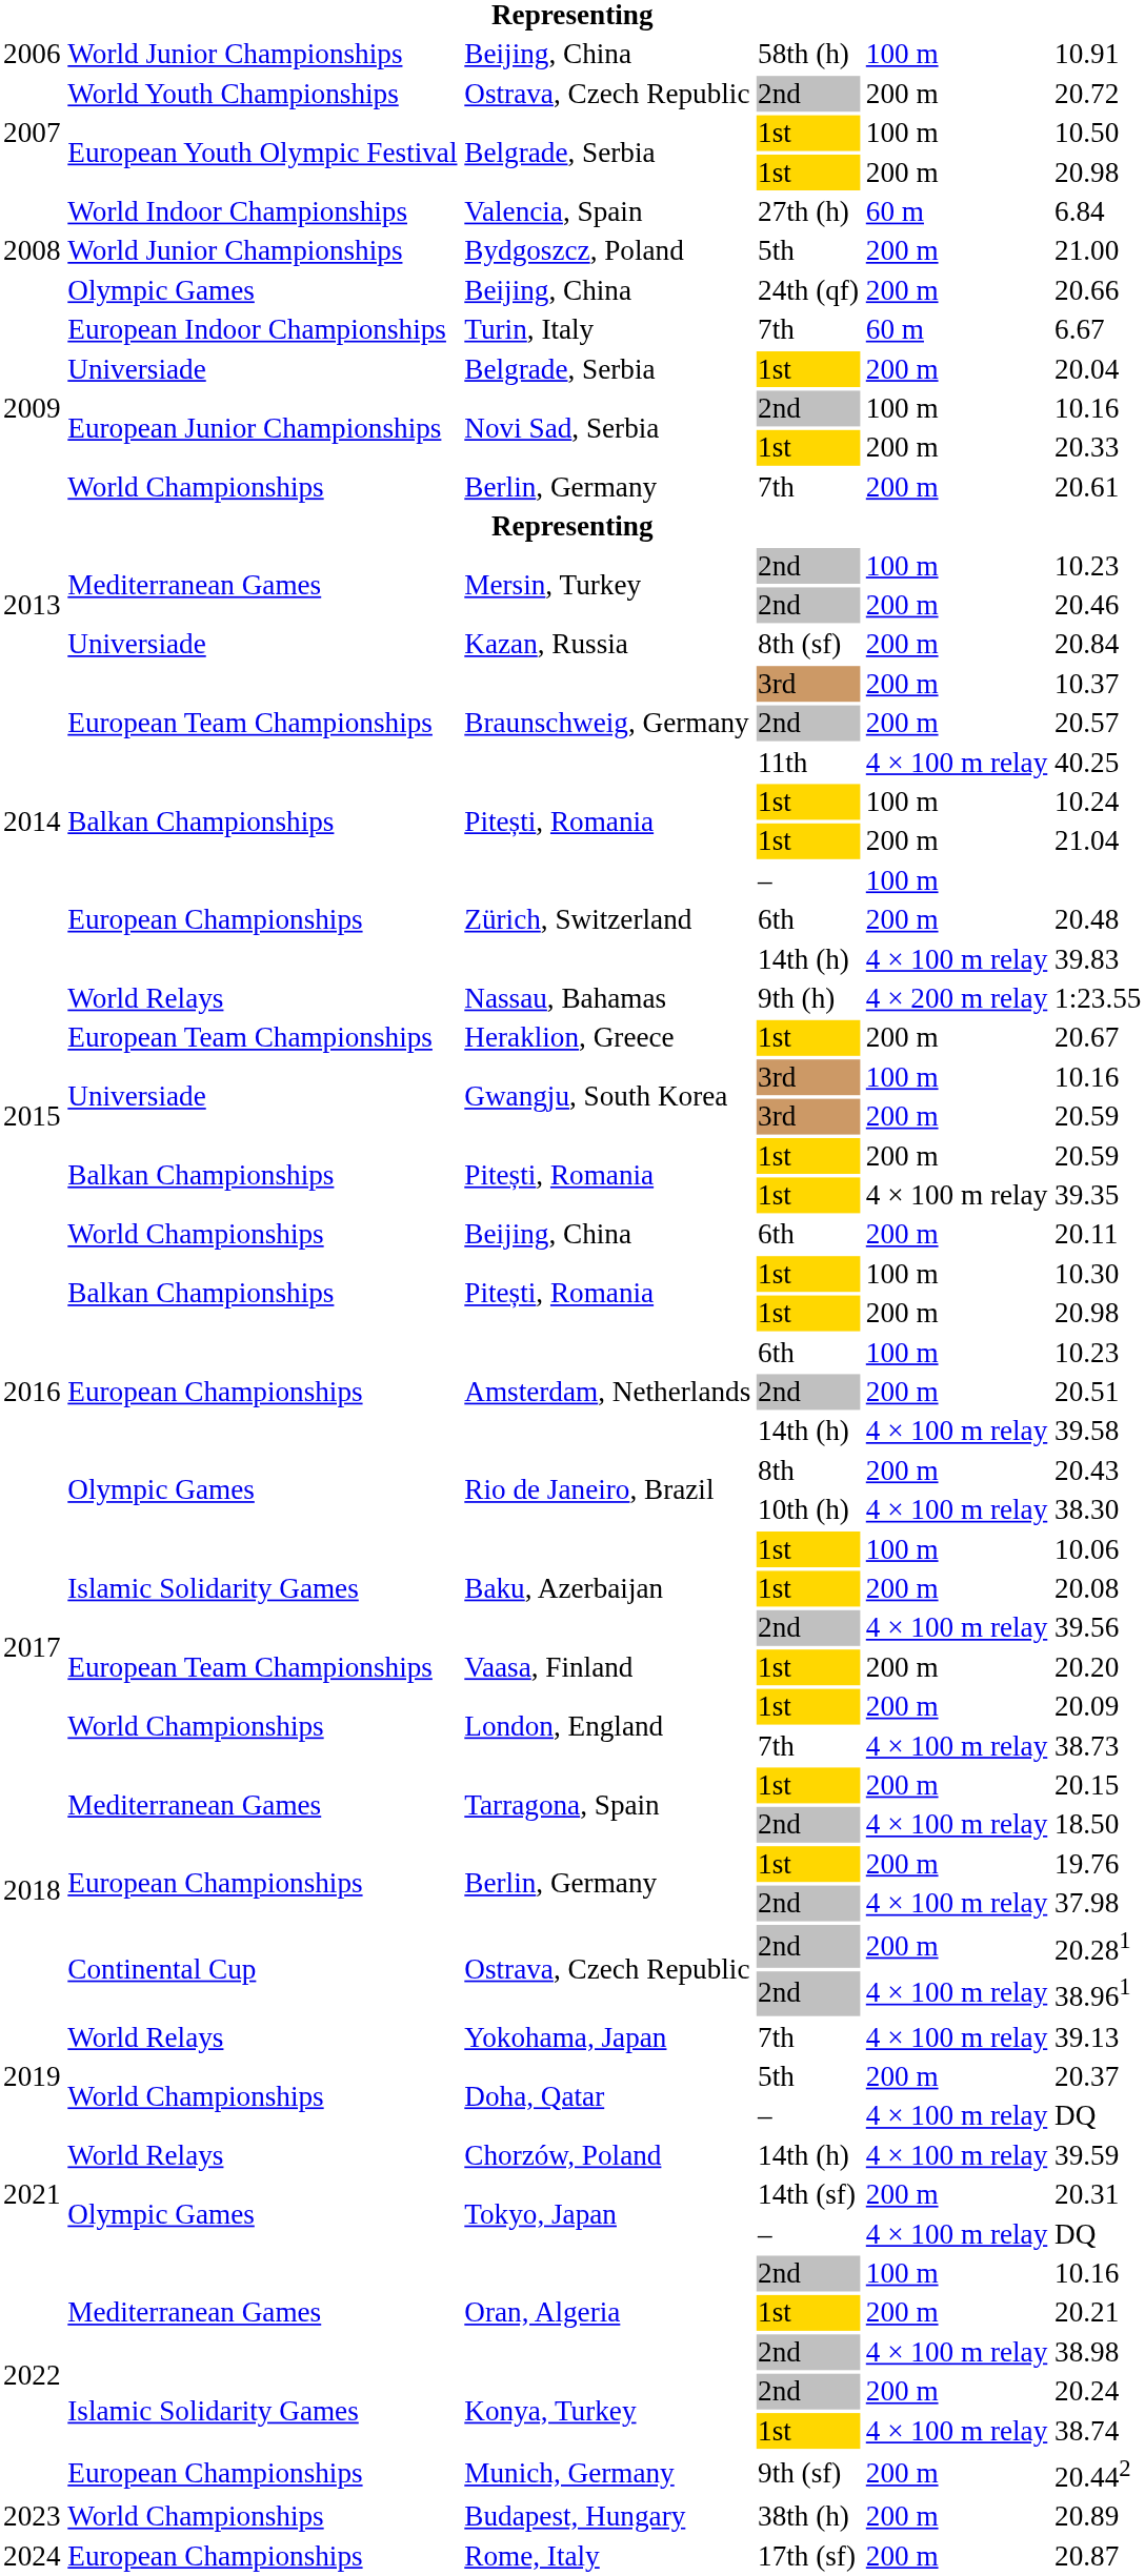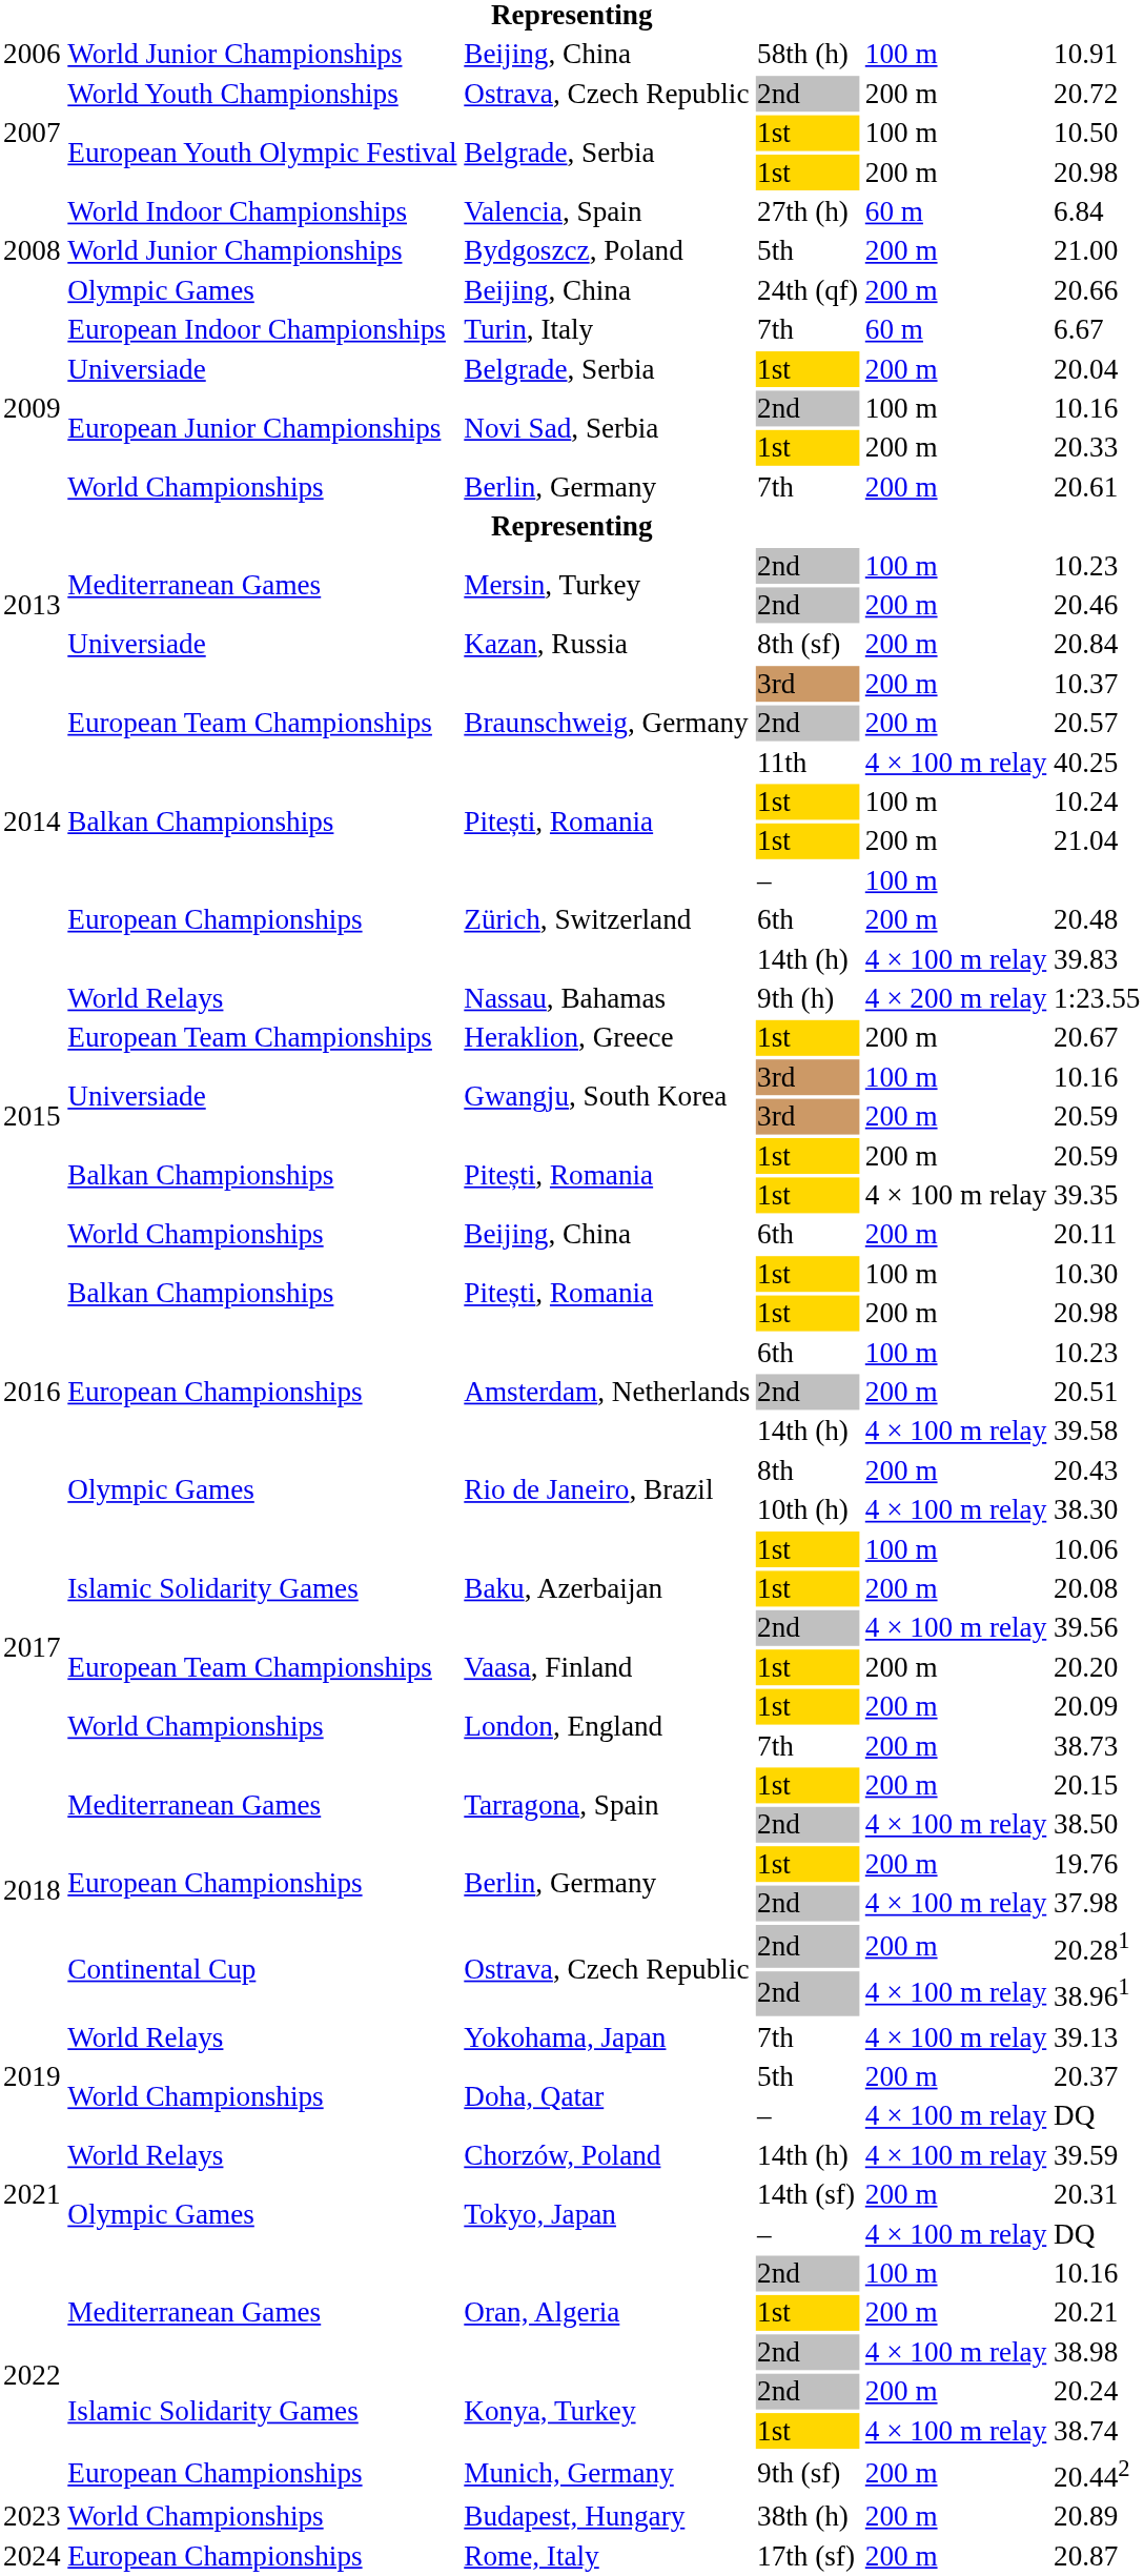London, England / 7th | column 5: 4 × 100 m relay -> 200 m
Tarragona, Spain / 2nd | column 6: 18.50 -> 38.50
